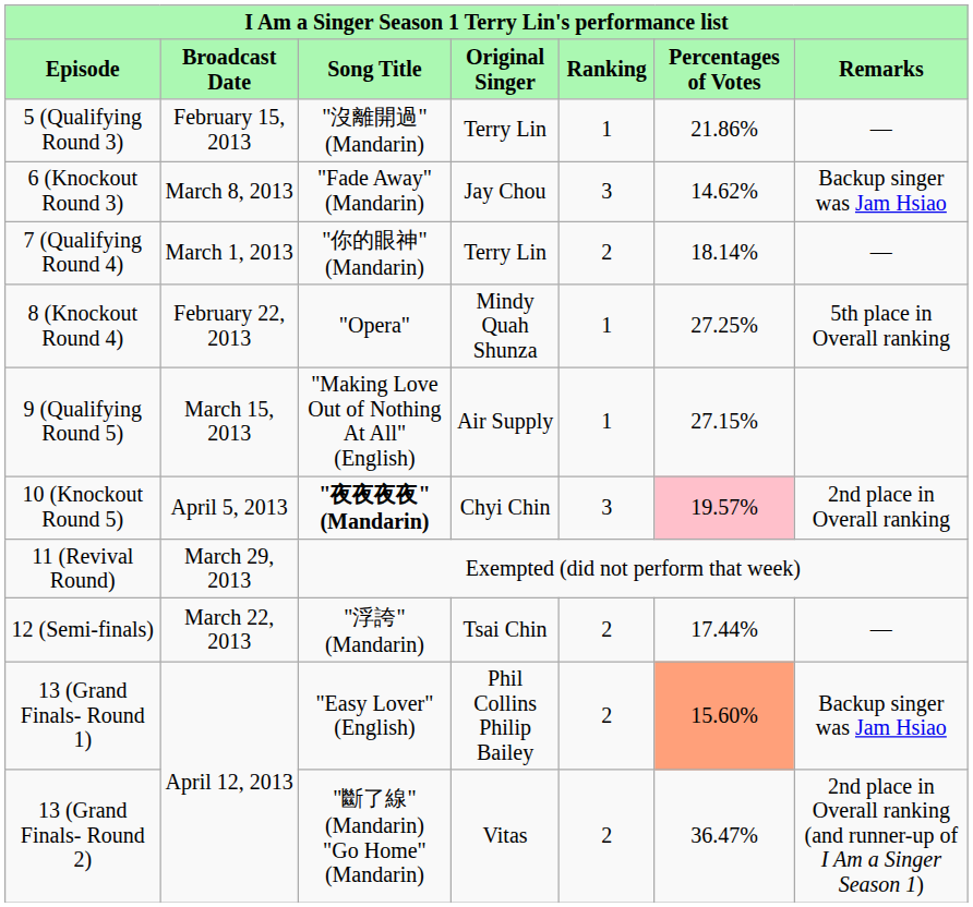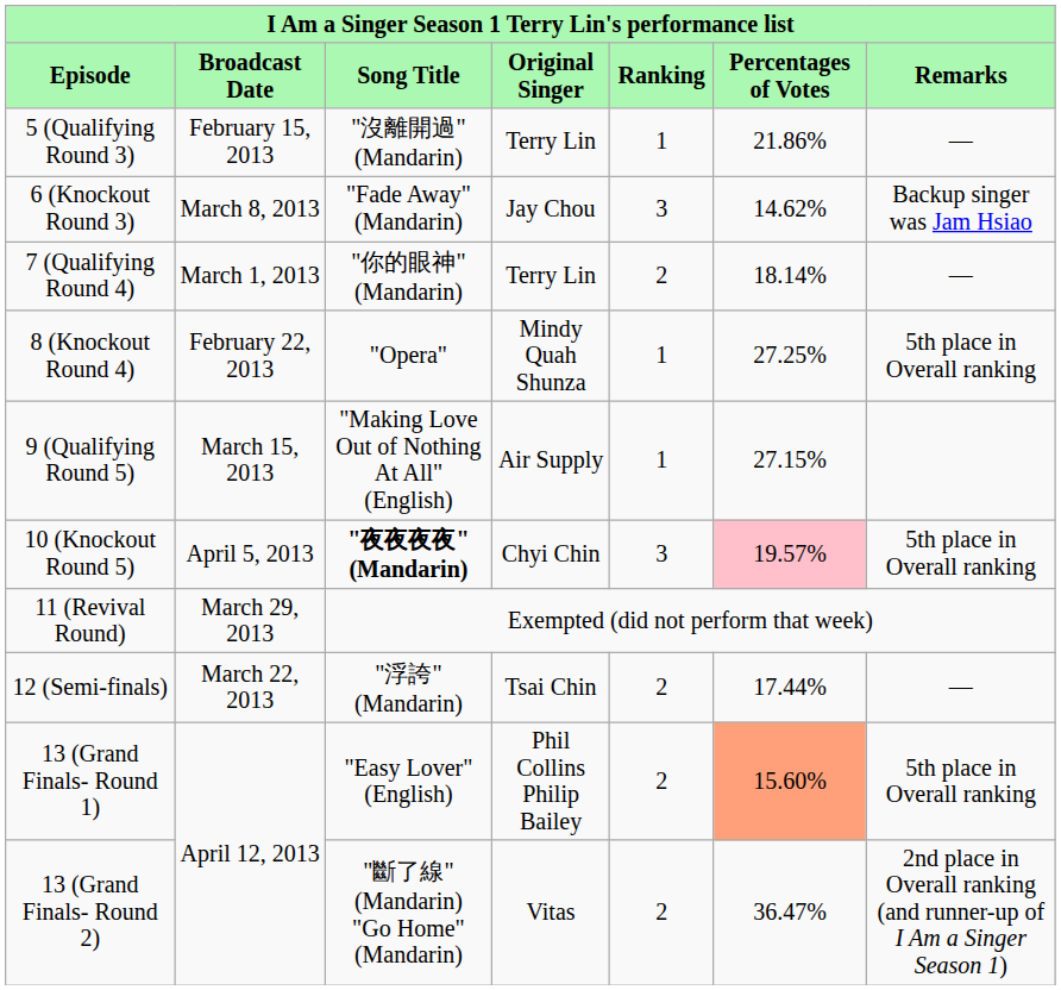10 (Knockout Round 5) | column 7: 2nd place in Overall ranking -> 5th place in Overall ranking
13 (Grand Finals- Round 1) | column 7: Backup singer was Jam Hsiao -> 5th place in Overall ranking
